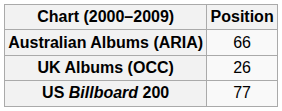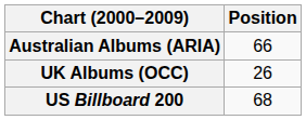US Billboard 200 | Position: 77 -> 68
